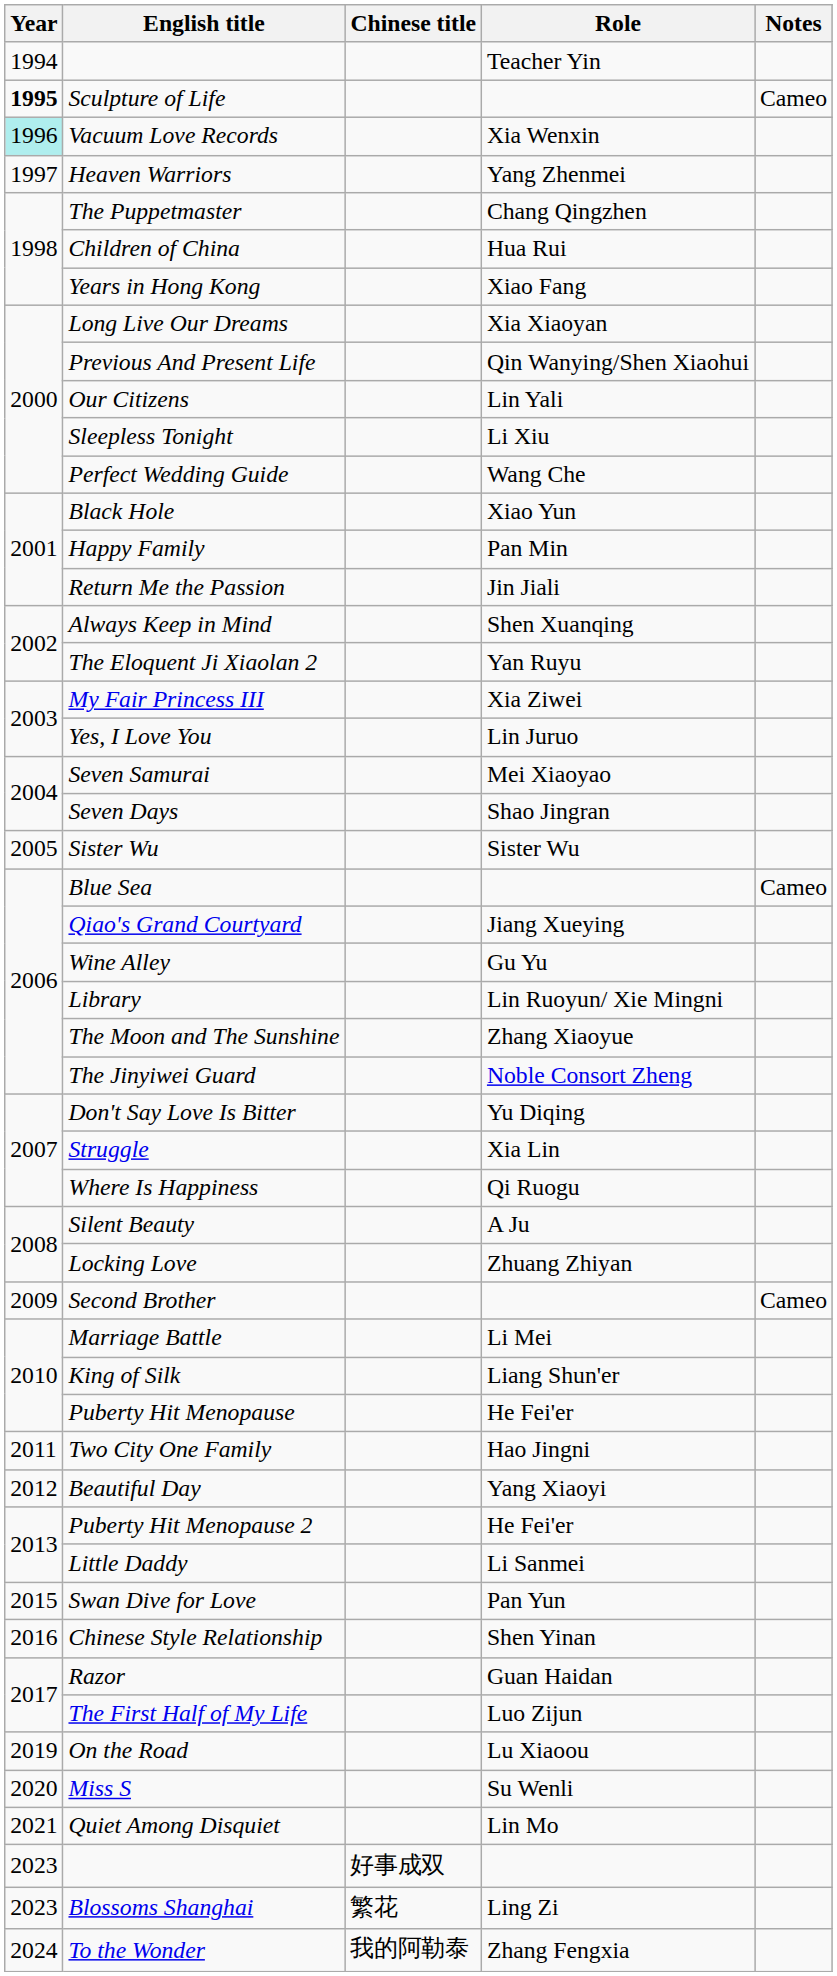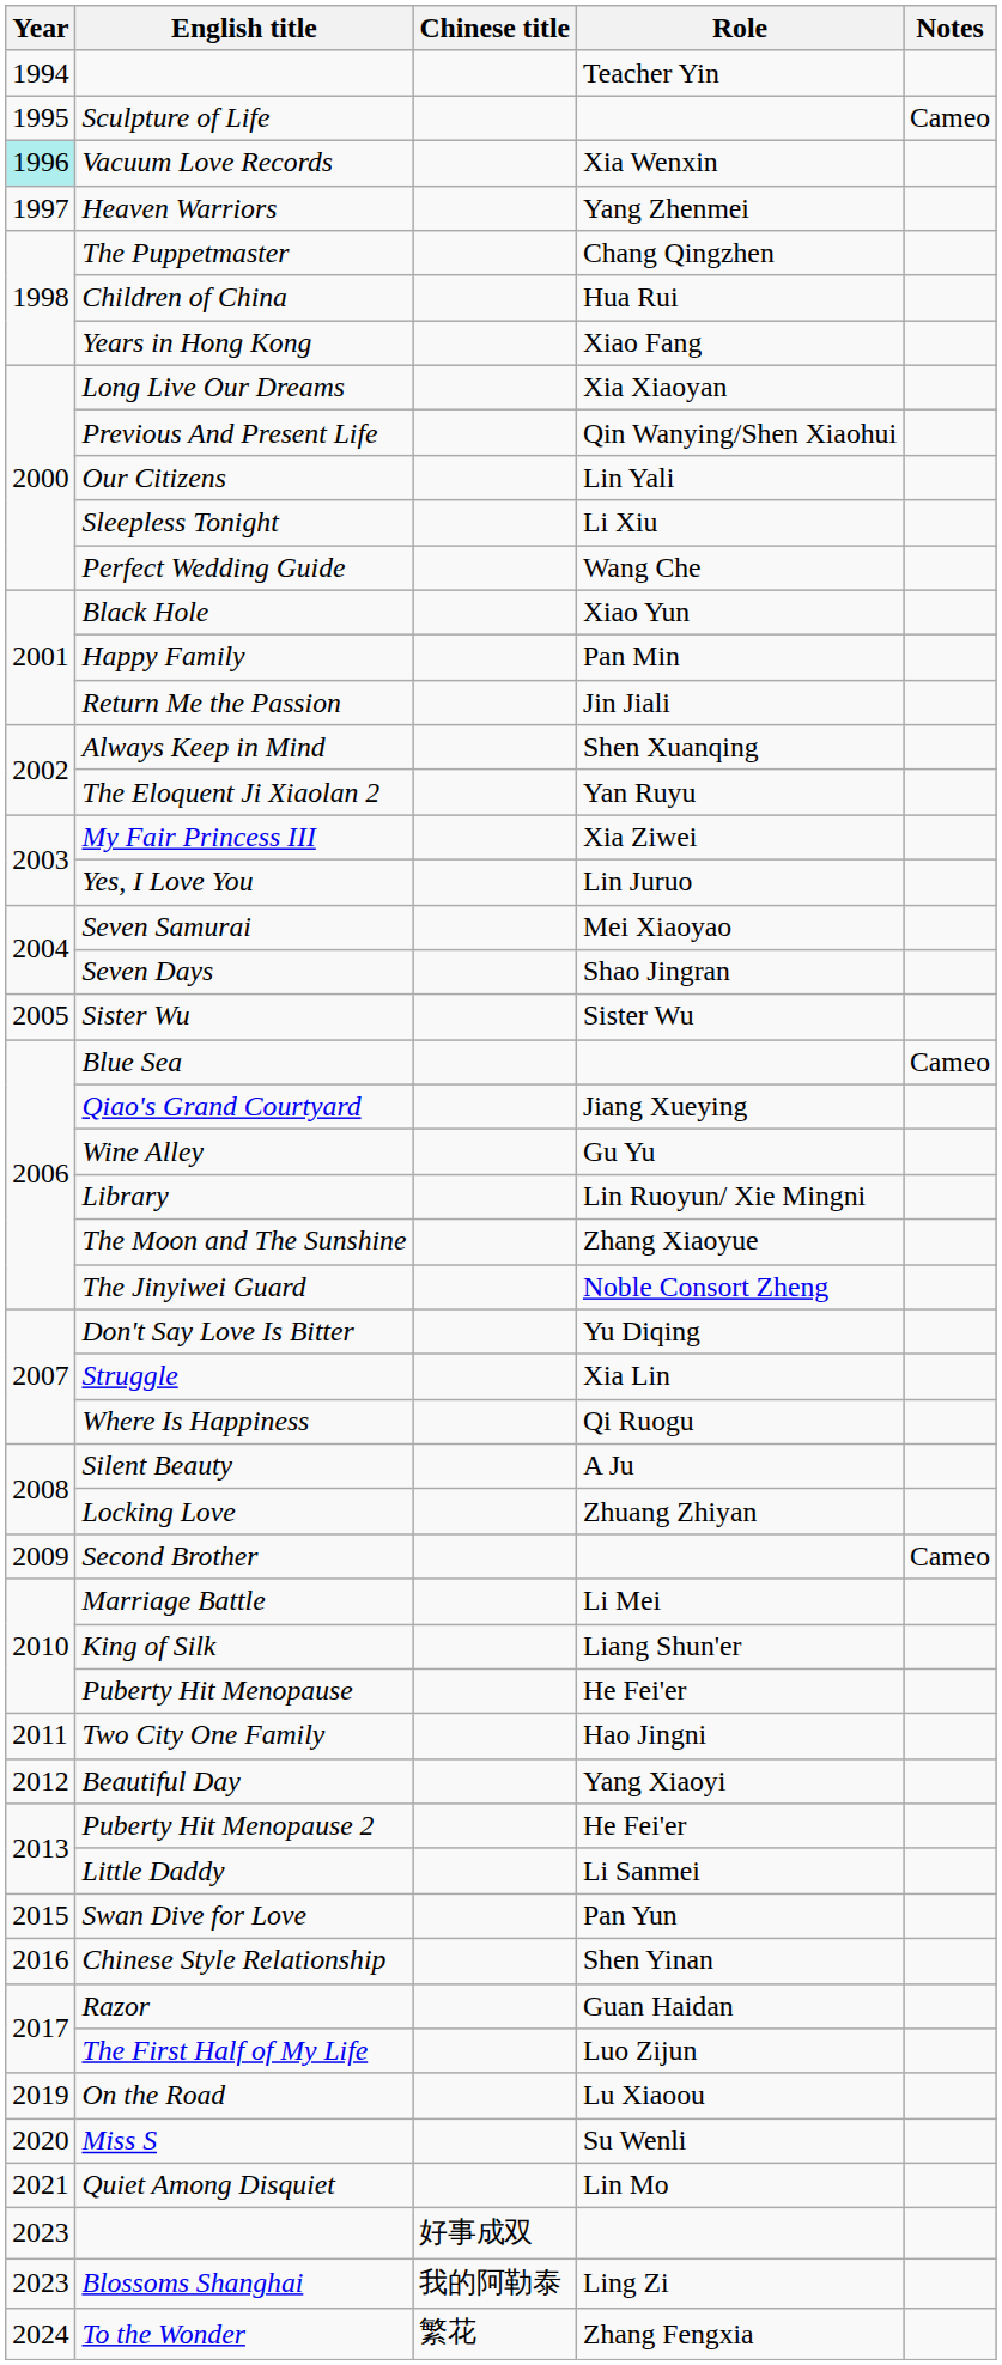Sculpture of Life | Year: bold -> normal
Blossoms Shanghai | Chinese title: 繁花 -> 我的阿勒泰
To the Wonder | Chinese title: 我的阿勒泰 -> 繁花
